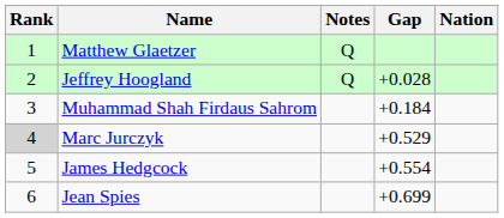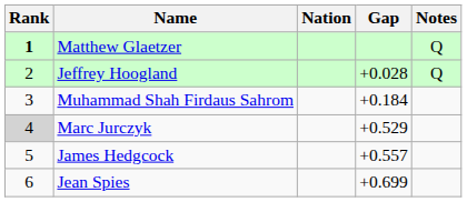columns swapped: Nation <-> Notes
Matthew Glaetzer | Rank: normal -> bold
James Hedgcock | Gap: +0.554 -> +0.557
